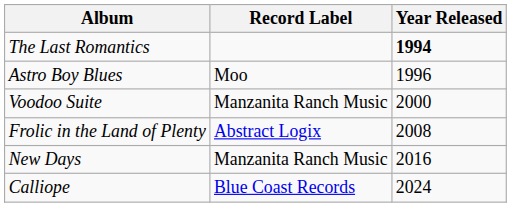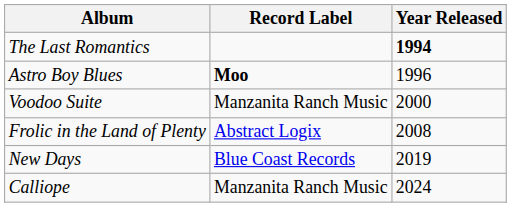Astro Boy Blues | Record Label: normal -> bold
New Days | Record Label: Manzanita Ranch Music -> Blue Coast Records
New Days | Year Released: 2016 -> 2019
Calliope | Record Label: Blue Coast Records -> Manzanita Ranch Music
